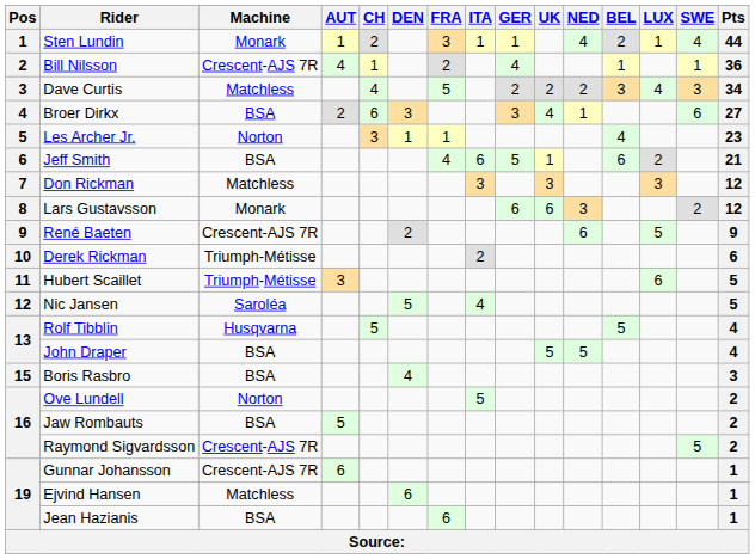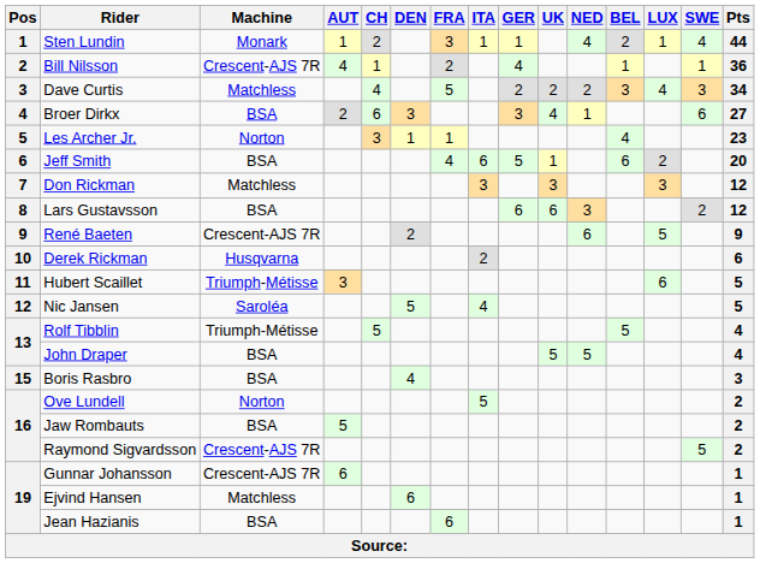Jeff Smith | Pts: 21 -> 20
Lars Gustavsson | Machine: Monark -> BSA
Derek Rickman | Machine: Triumph-Métisse -> Husqvarna
Rolf Tibblin | Machine: Husqvarna -> Triumph-Métisse
